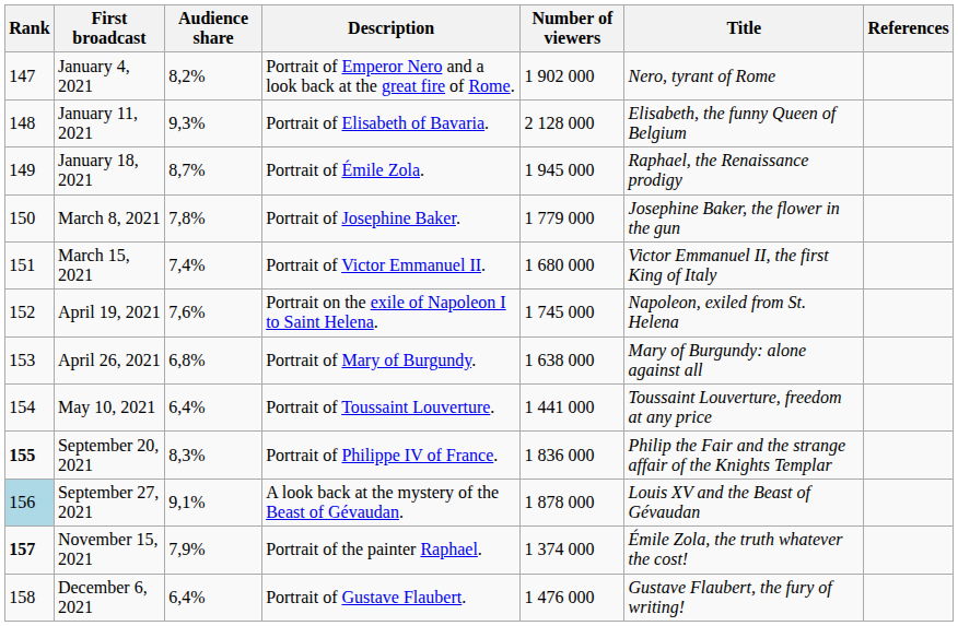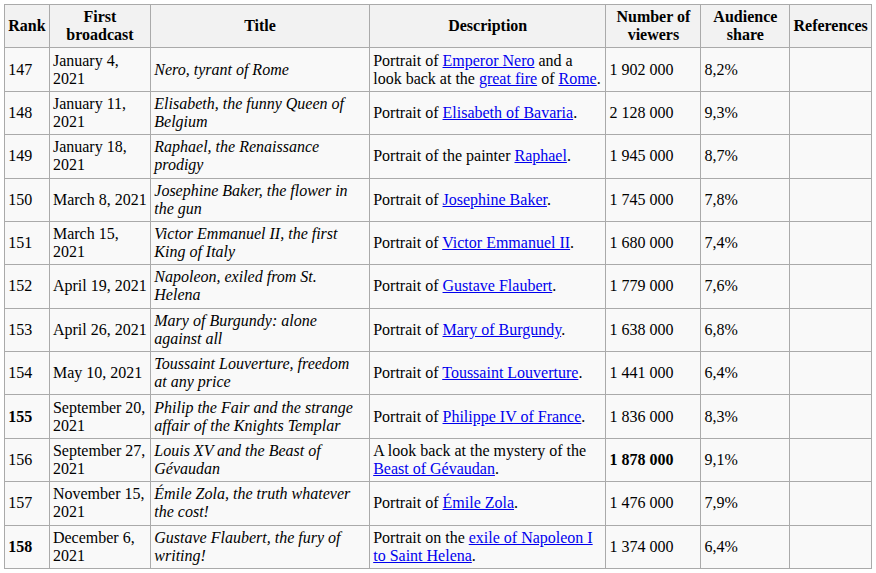columns swapped: Title <-> Audience share
January 18, 2021 | Description: Portrait of Émile Zola. -> Portrait of the painter Raphael.
March 8, 2021 | Number of viewers: 1 779 000 -> 1 745 000
April 19, 2021 | Description: Portrait on the exile of Napoleon I to Saint Helena. -> Portrait of Gustave Flaubert.
April 19, 2021 | Number of viewers: 1 745 000 -> 1 779 000
September 27, 2021 | Rank: lightblue background -> no background
September 27, 2021 | Number of viewers: normal -> bold
November 15, 2021 | Rank: bold -> normal
November 15, 2021 | Description: Portrait of the painter Raphael. -> Portrait of Émile Zola.
November 15, 2021 | Number of viewers: 1 374 000 -> 1 476 000
December 6, 2021 | Rank: normal -> bold
December 6, 2021 | Description: Portrait of Gustave Flaubert. -> Portrait on the exile of Napoleon I to Saint Helena.
December 6, 2021 | Number of viewers: 1 476 000 -> 1 374 000
